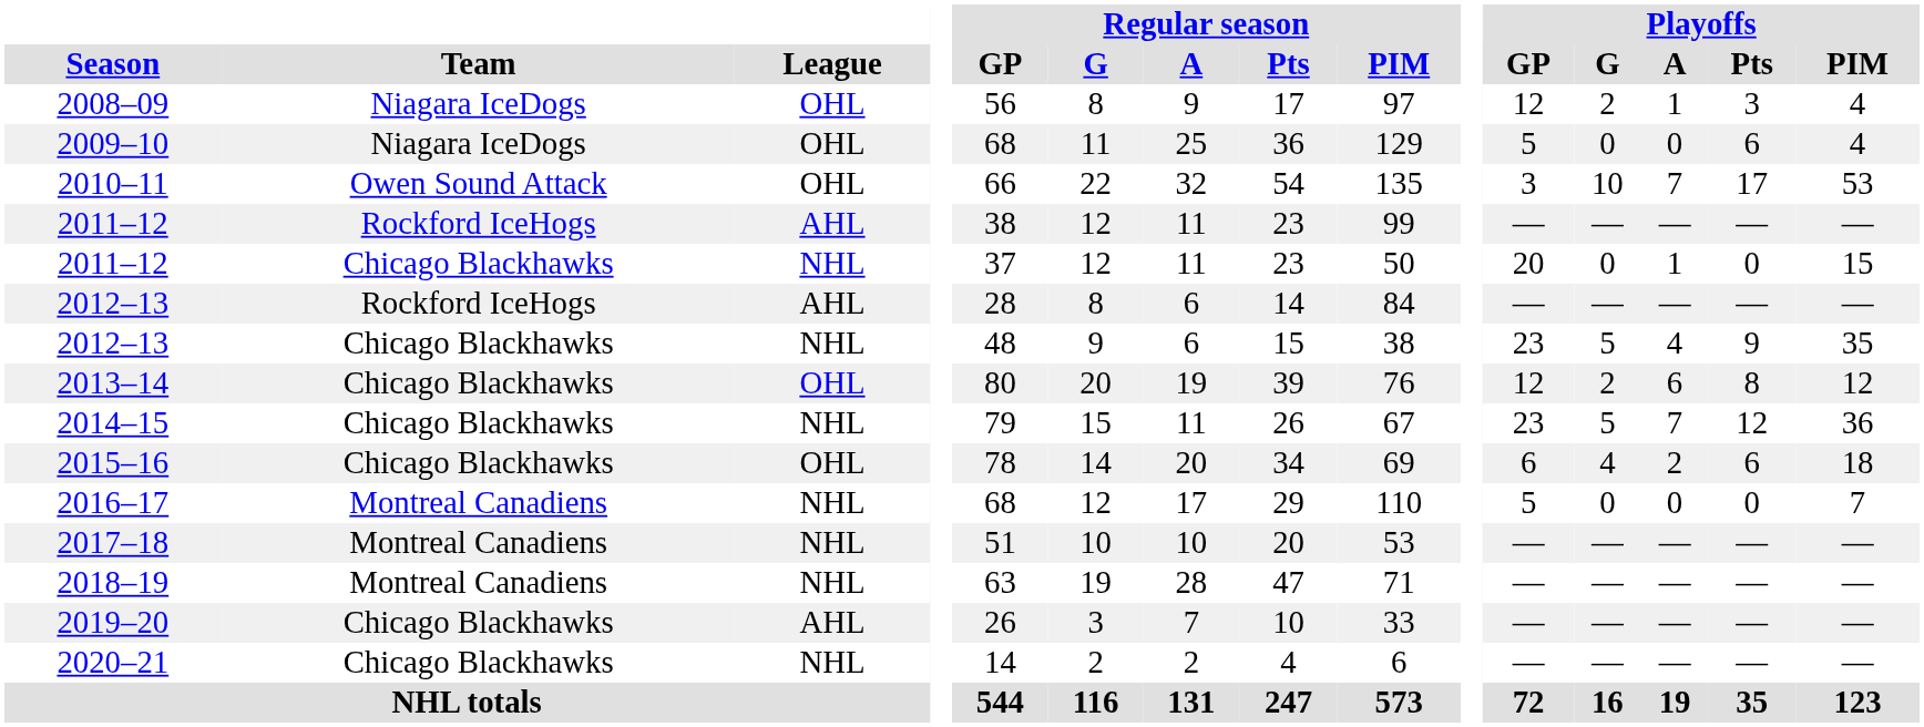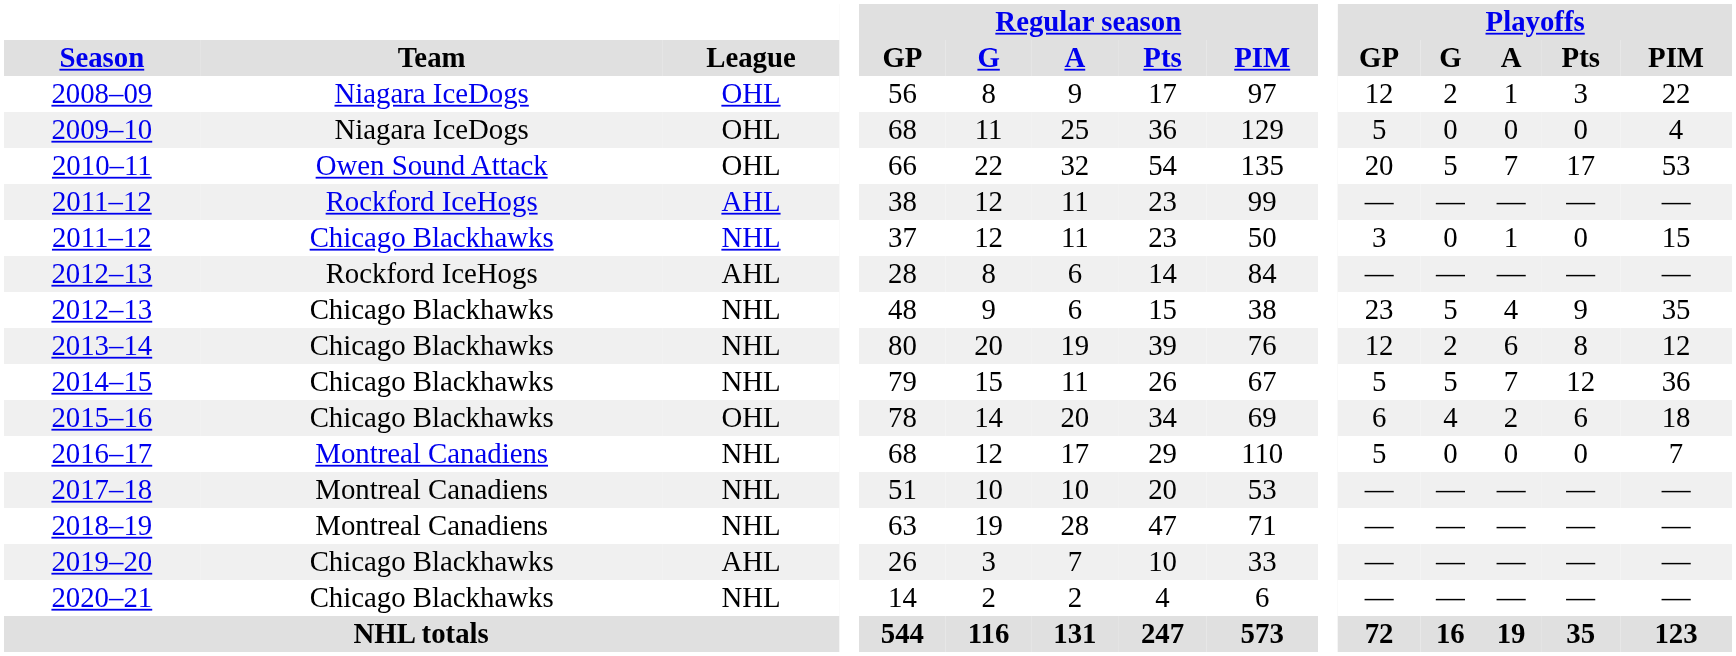2008–09 | Playoffs / PIM: 4 -> 22
2009–10 | Playoffs / Pts: 6 -> 0
2010–11 | Playoffs / GP: 3 -> 20
2010–11 | Playoffs / G: 10 -> 5
2011–12 / Chicago Blackhawks | Playoffs / GP: 20 -> 3
2013–14 | League: OHL -> NHL
2014–15 | Playoffs / GP: 23 -> 5
